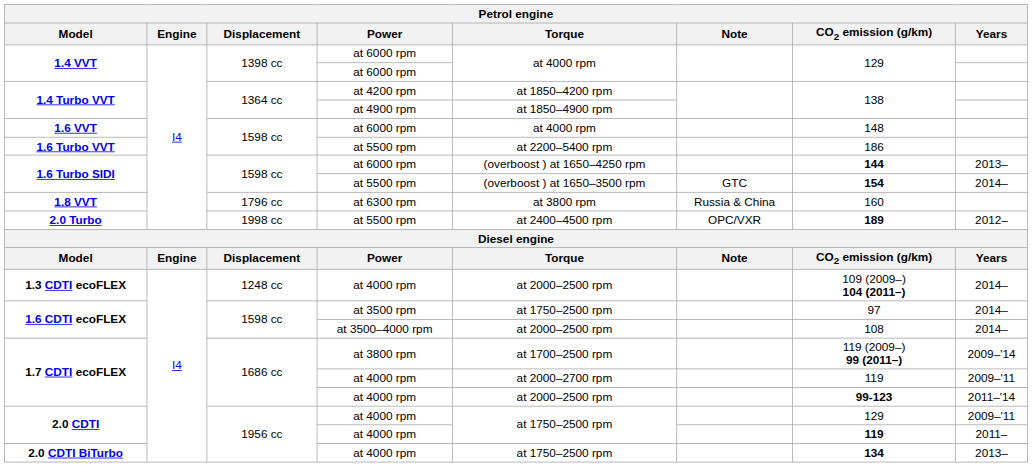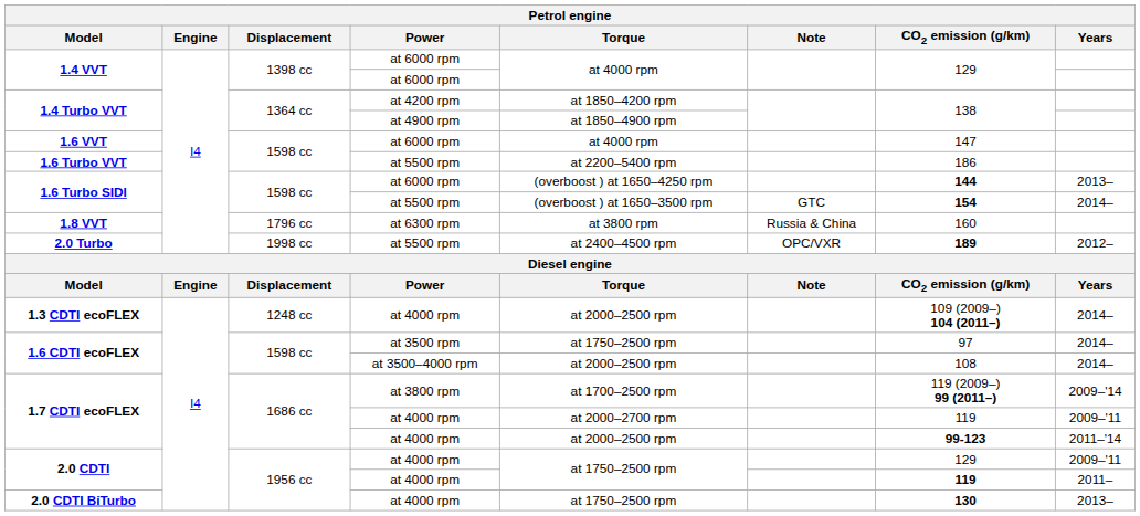1.6 VVT | CO2 emission (g/km): 148 -> 147
2.0 CDTI BiTurbo | CO2 emission (g/km): 134 -> 130
